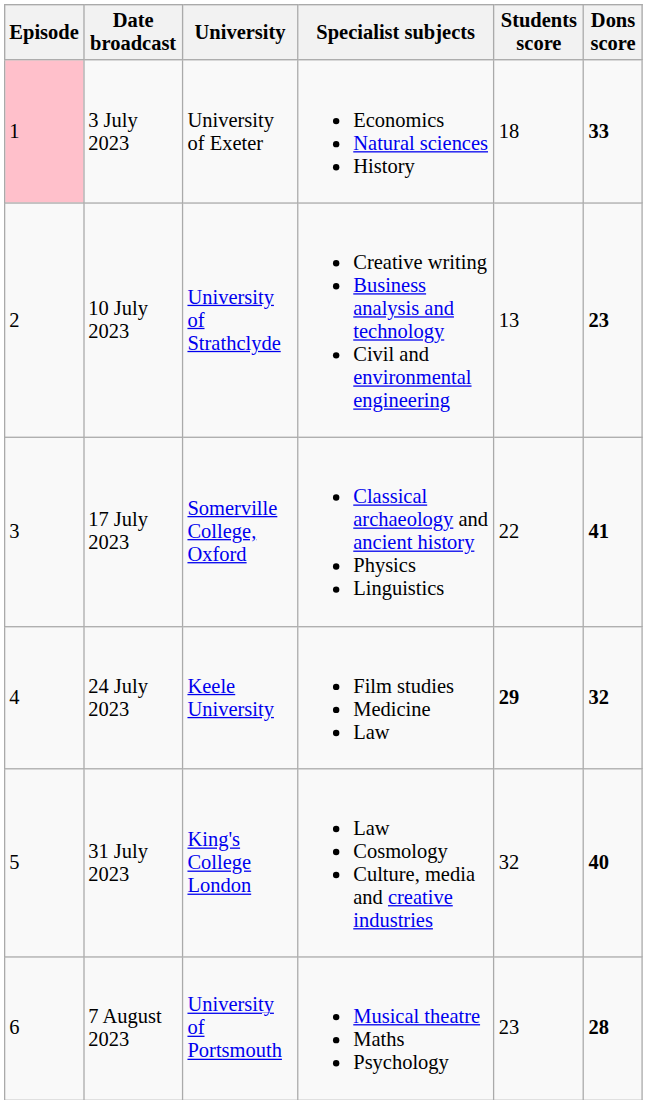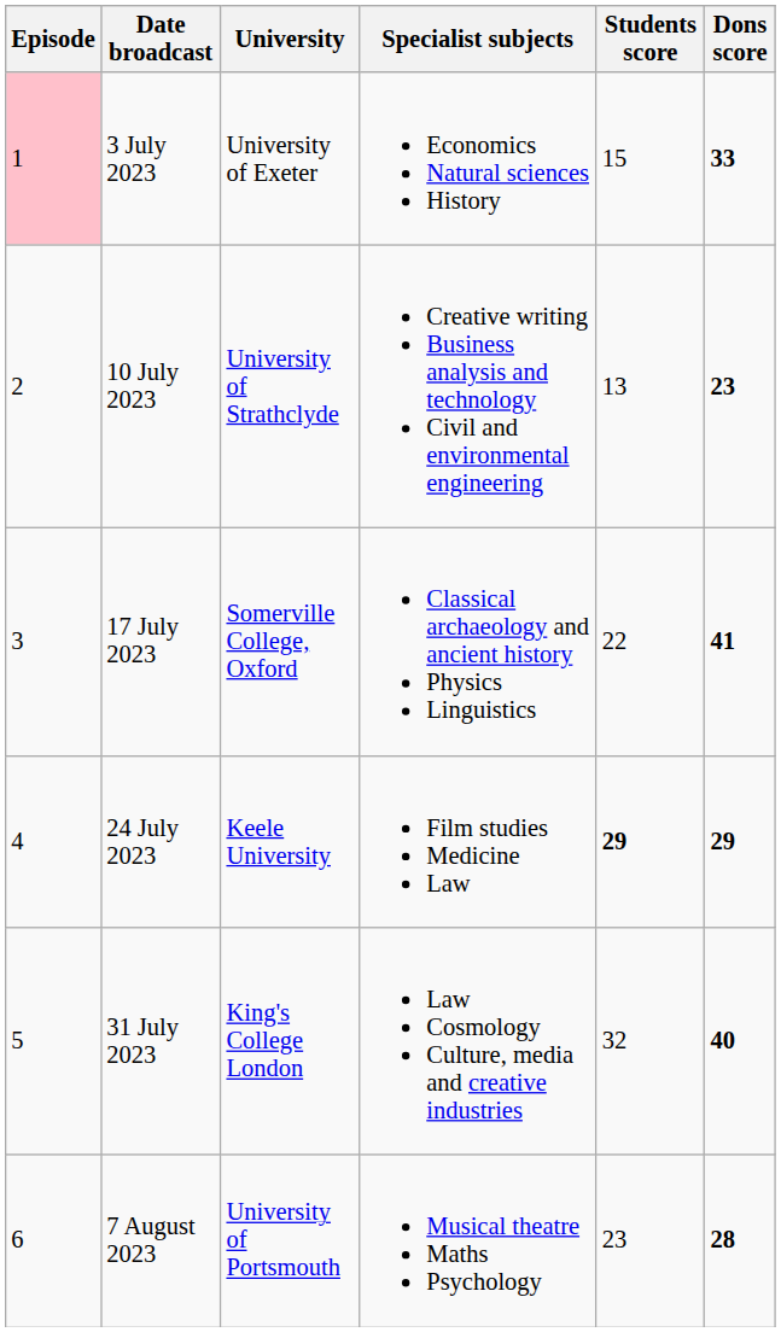3 July 2023 | Students score: 18 -> 15
24 July 2023 | Dons score: 32 -> 29
